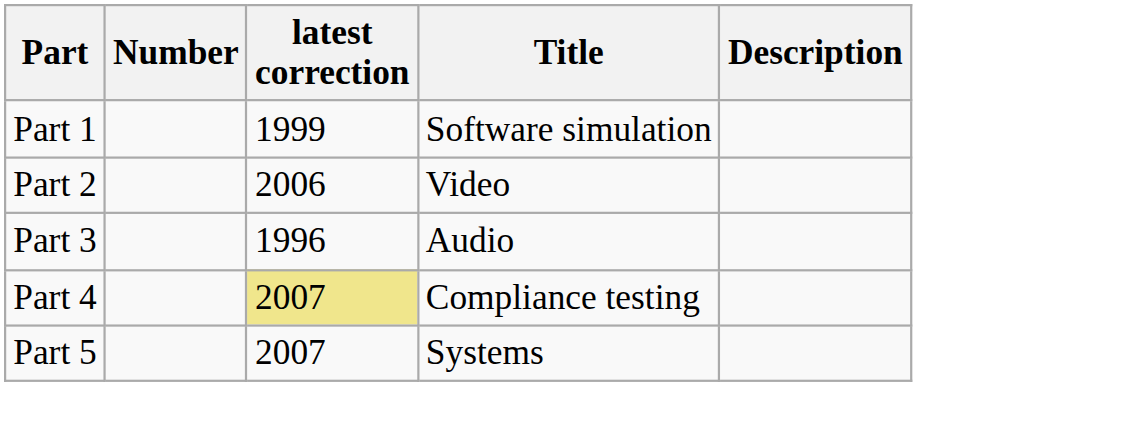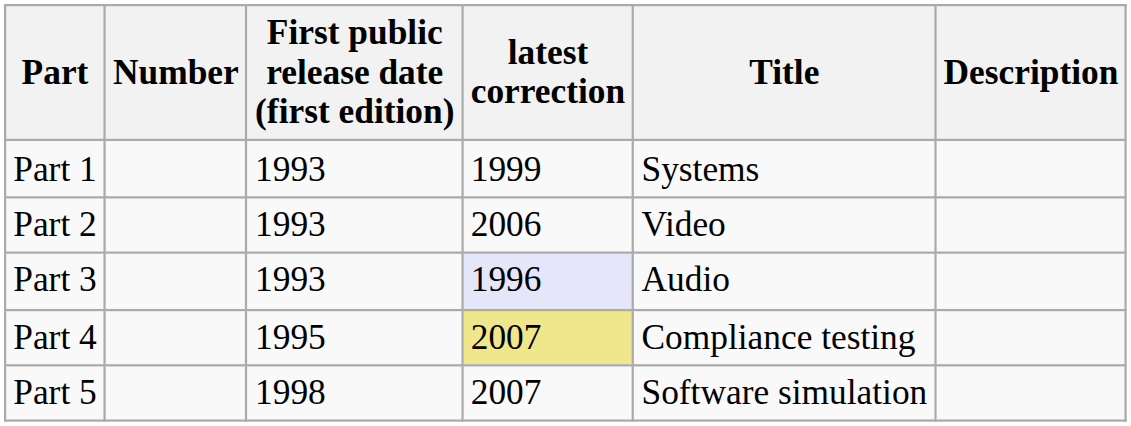+ column: First public release date (first edition) | 1993 | 1993 | 1993 | 1995 | 1998
Part 1 | Title: Software simulation -> Systems
Part 3 | latest correction: no background -> lavender background
Part 5 | Title: Systems -> Software simulation
